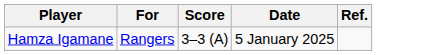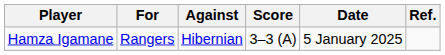+ column: Against | Hibernian
